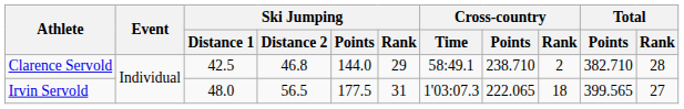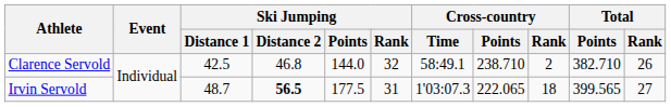Clarence Servold | Ski Jumping / Rank: 29 -> 32
Clarence Servold | Total / Rank: 28 -> 26
Irvin Servold | Ski Jumping / Distance 1: 48.0 -> 48.7
Irvin Servold | Ski Jumping / Distance 2: normal -> bold
